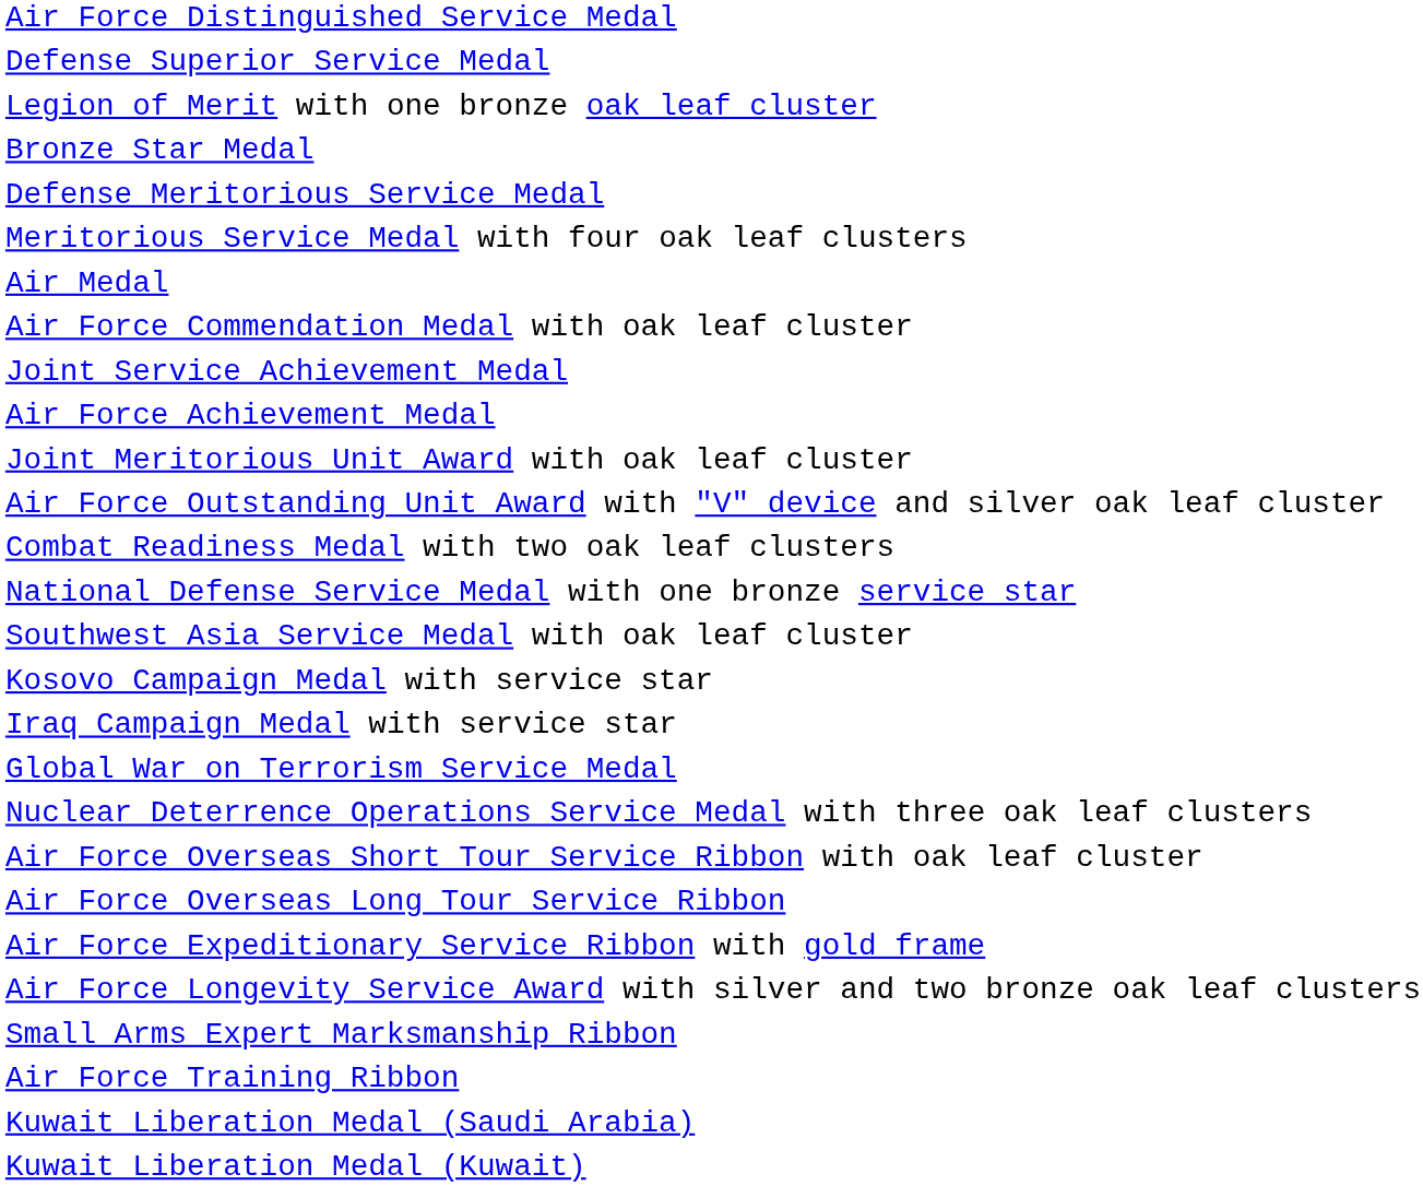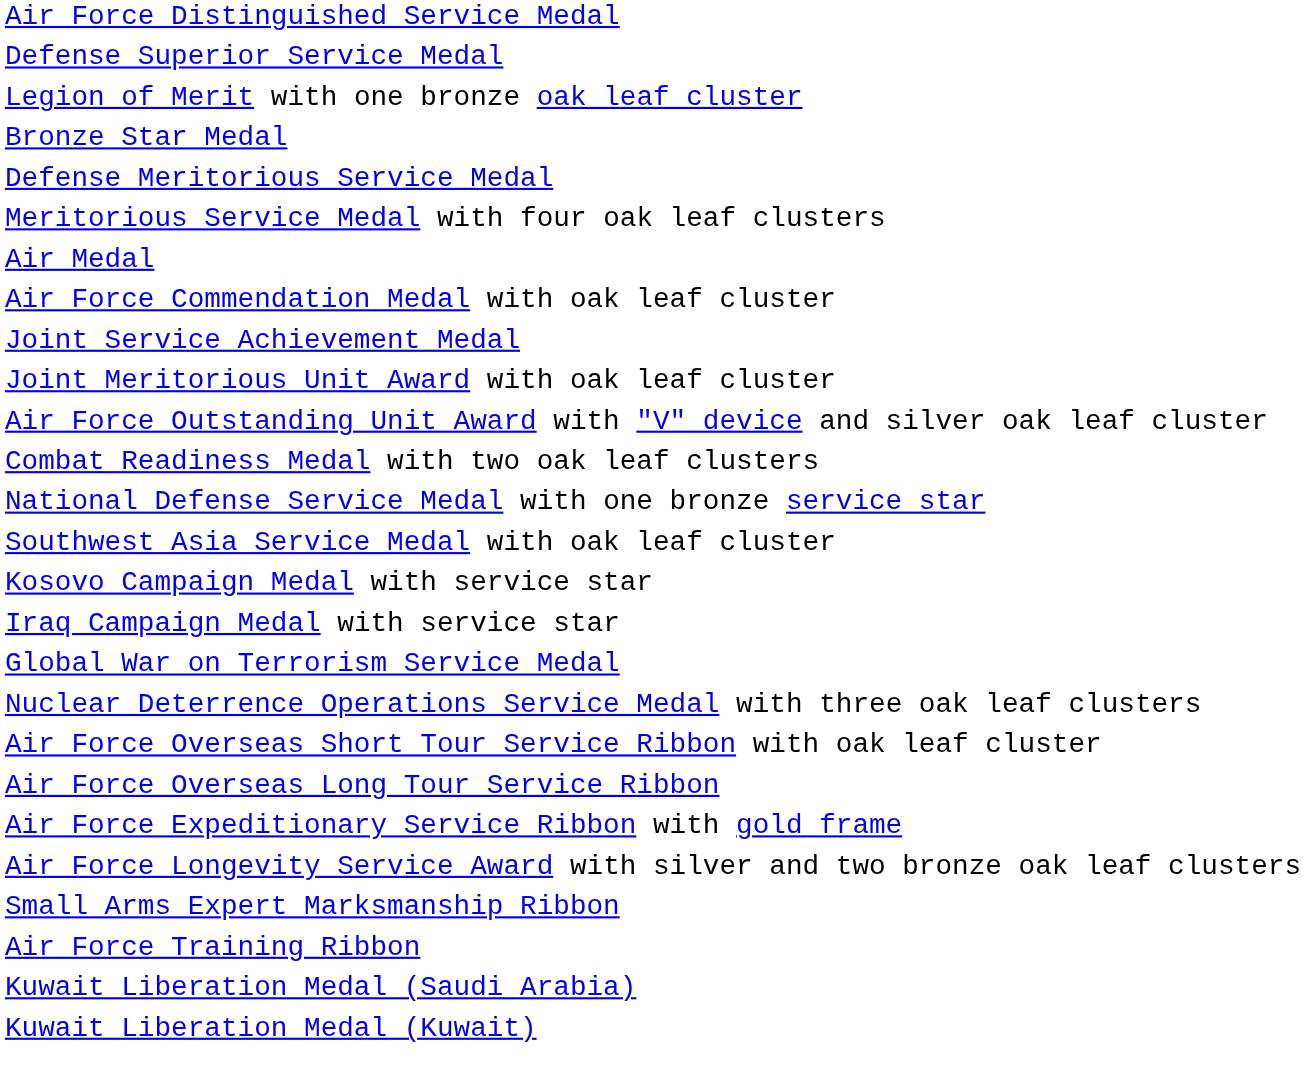- row: Air Force Achievement Medal
